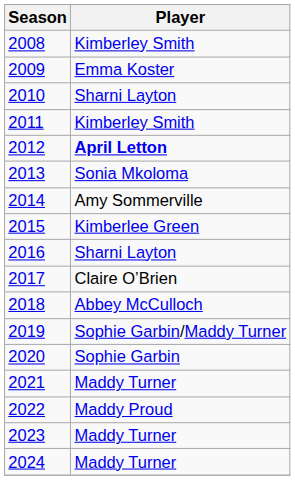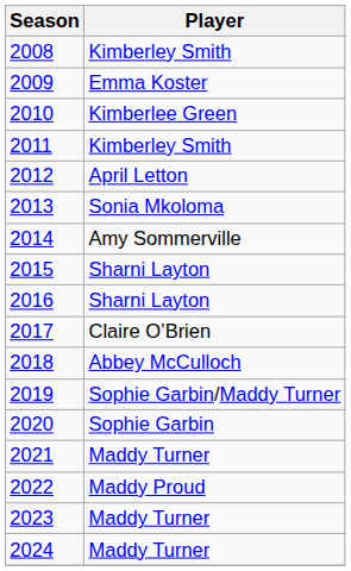2010 | Player: Sharni Layton -> Kimberlee Green
2012 | Player: bold -> normal
2015 | Player: Kimberlee Green -> Sharni Layton
